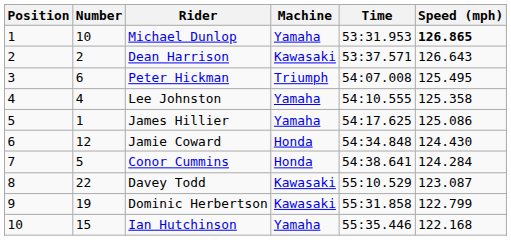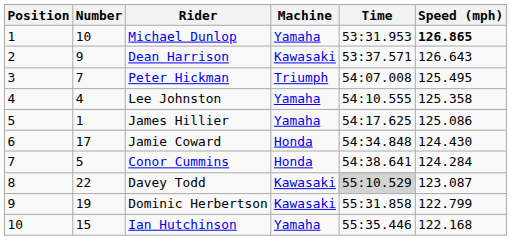Dean Harrison | Number: 2 -> 9
Peter Hickman | Number: 6 -> 7
Jamie Coward | Number: 12 -> 17
Davey Todd | Time: no background -> lightgrey background
